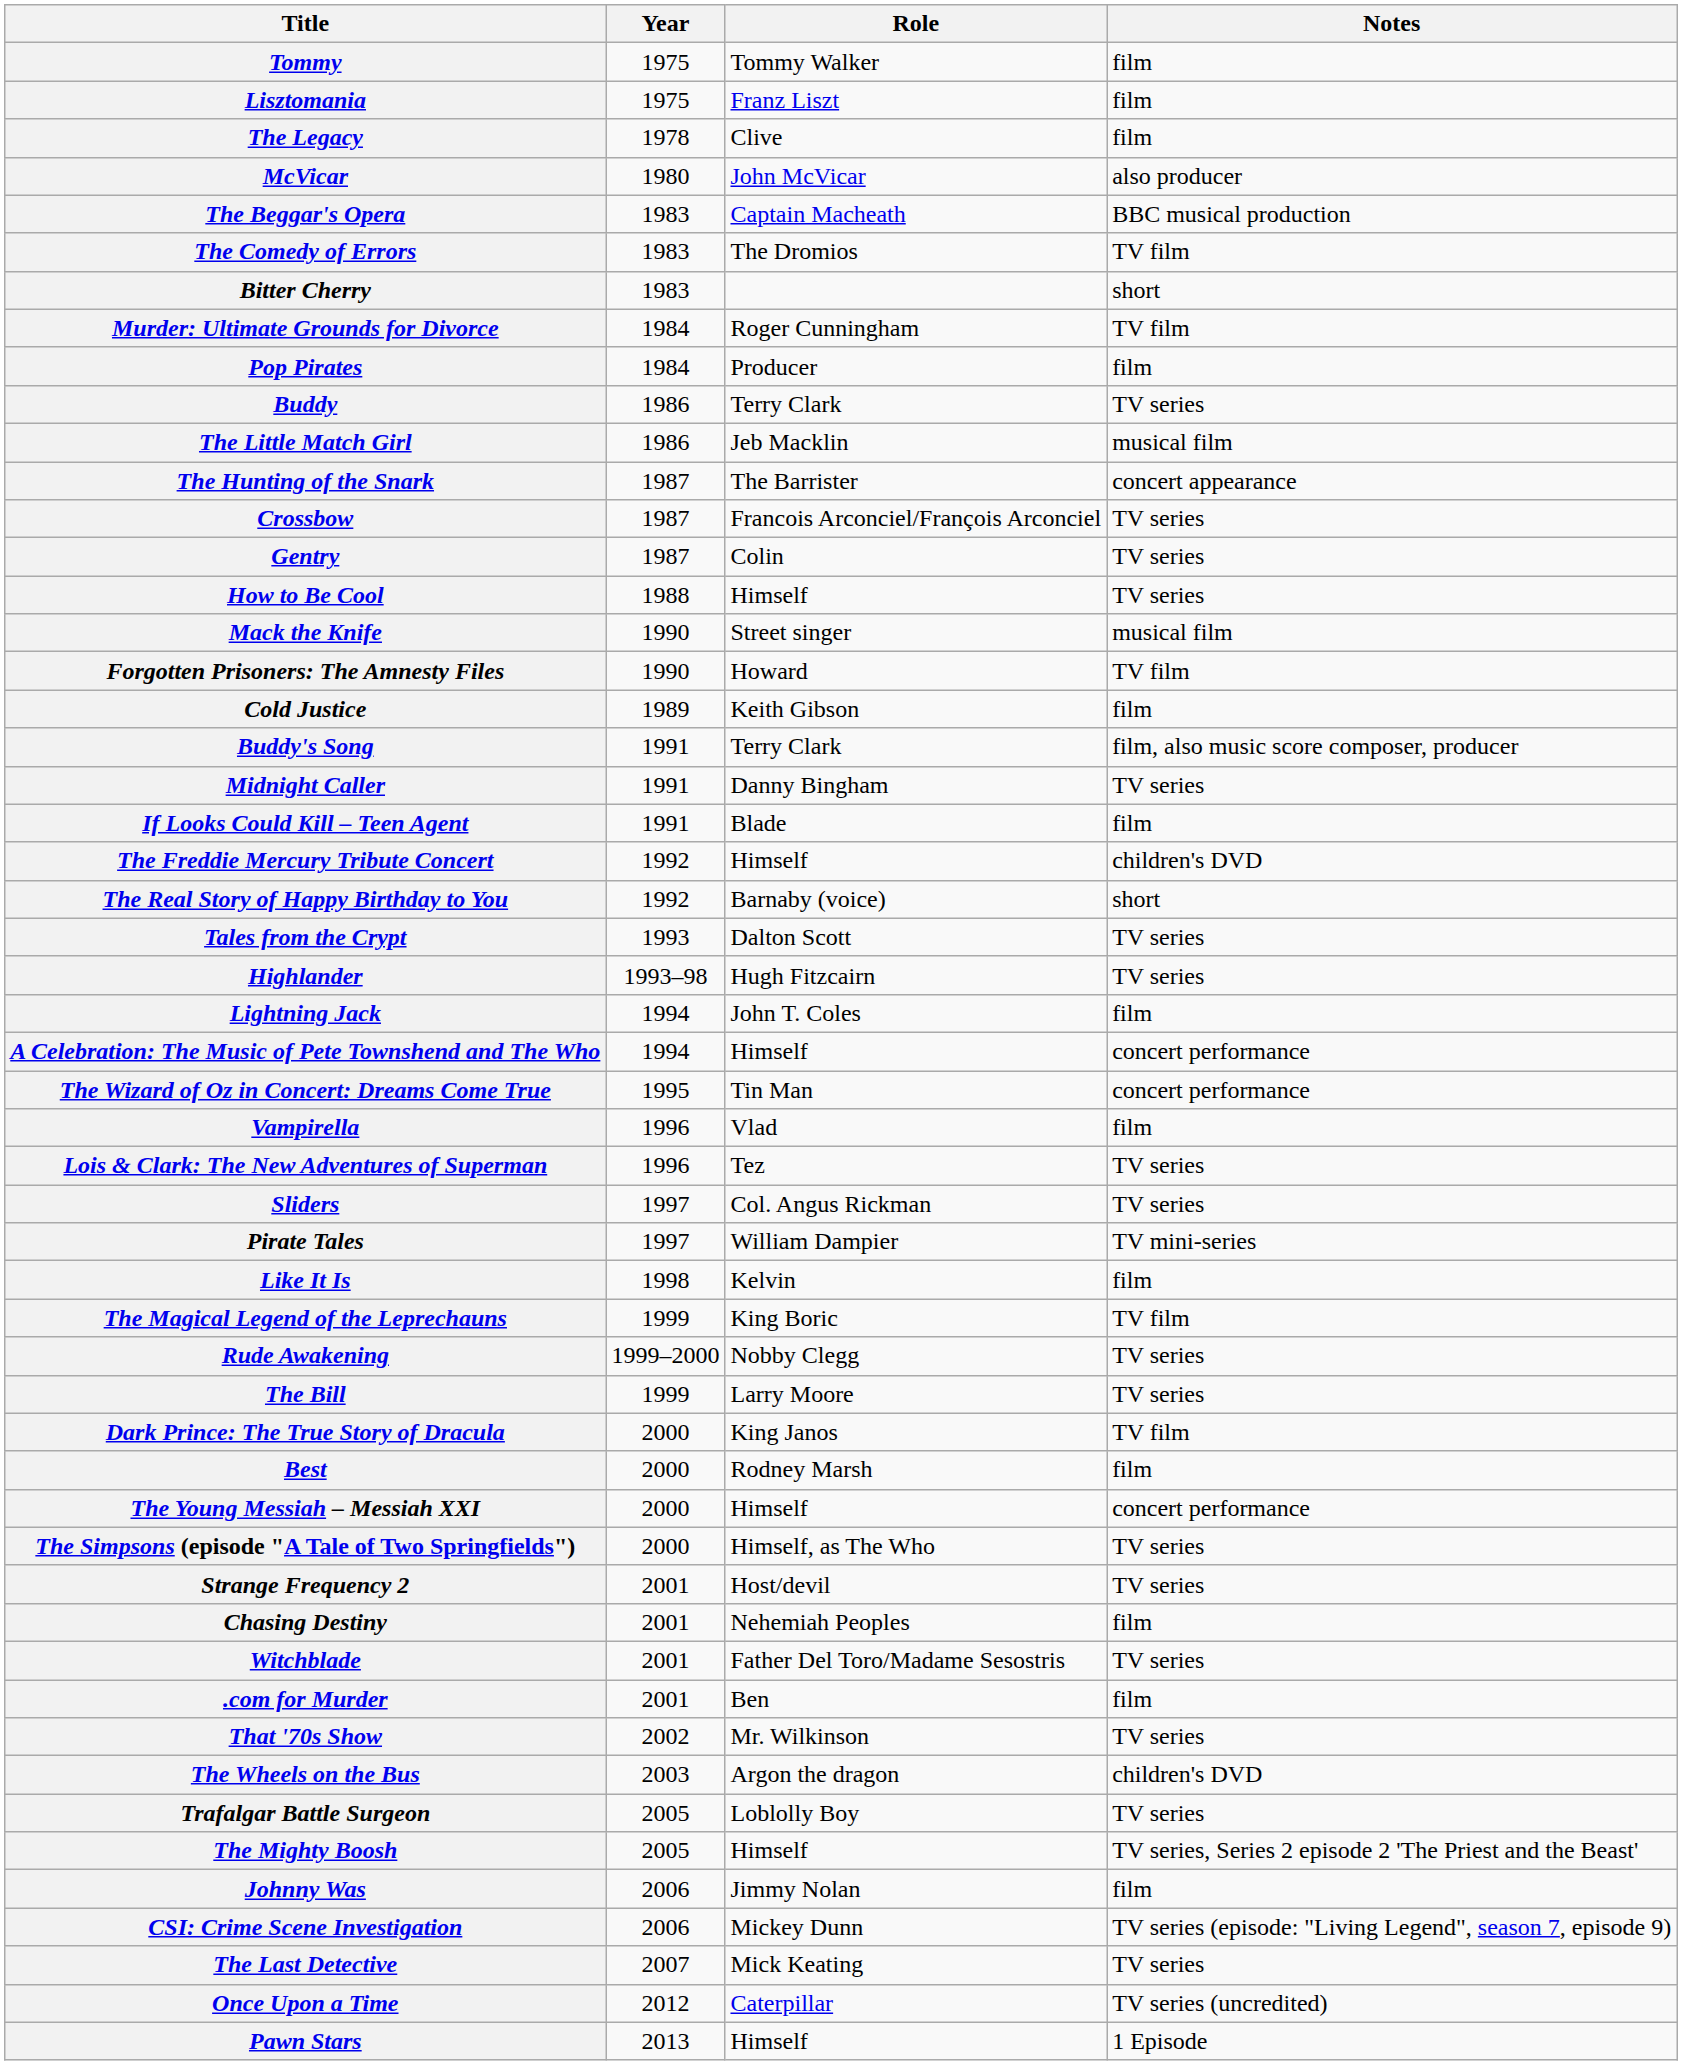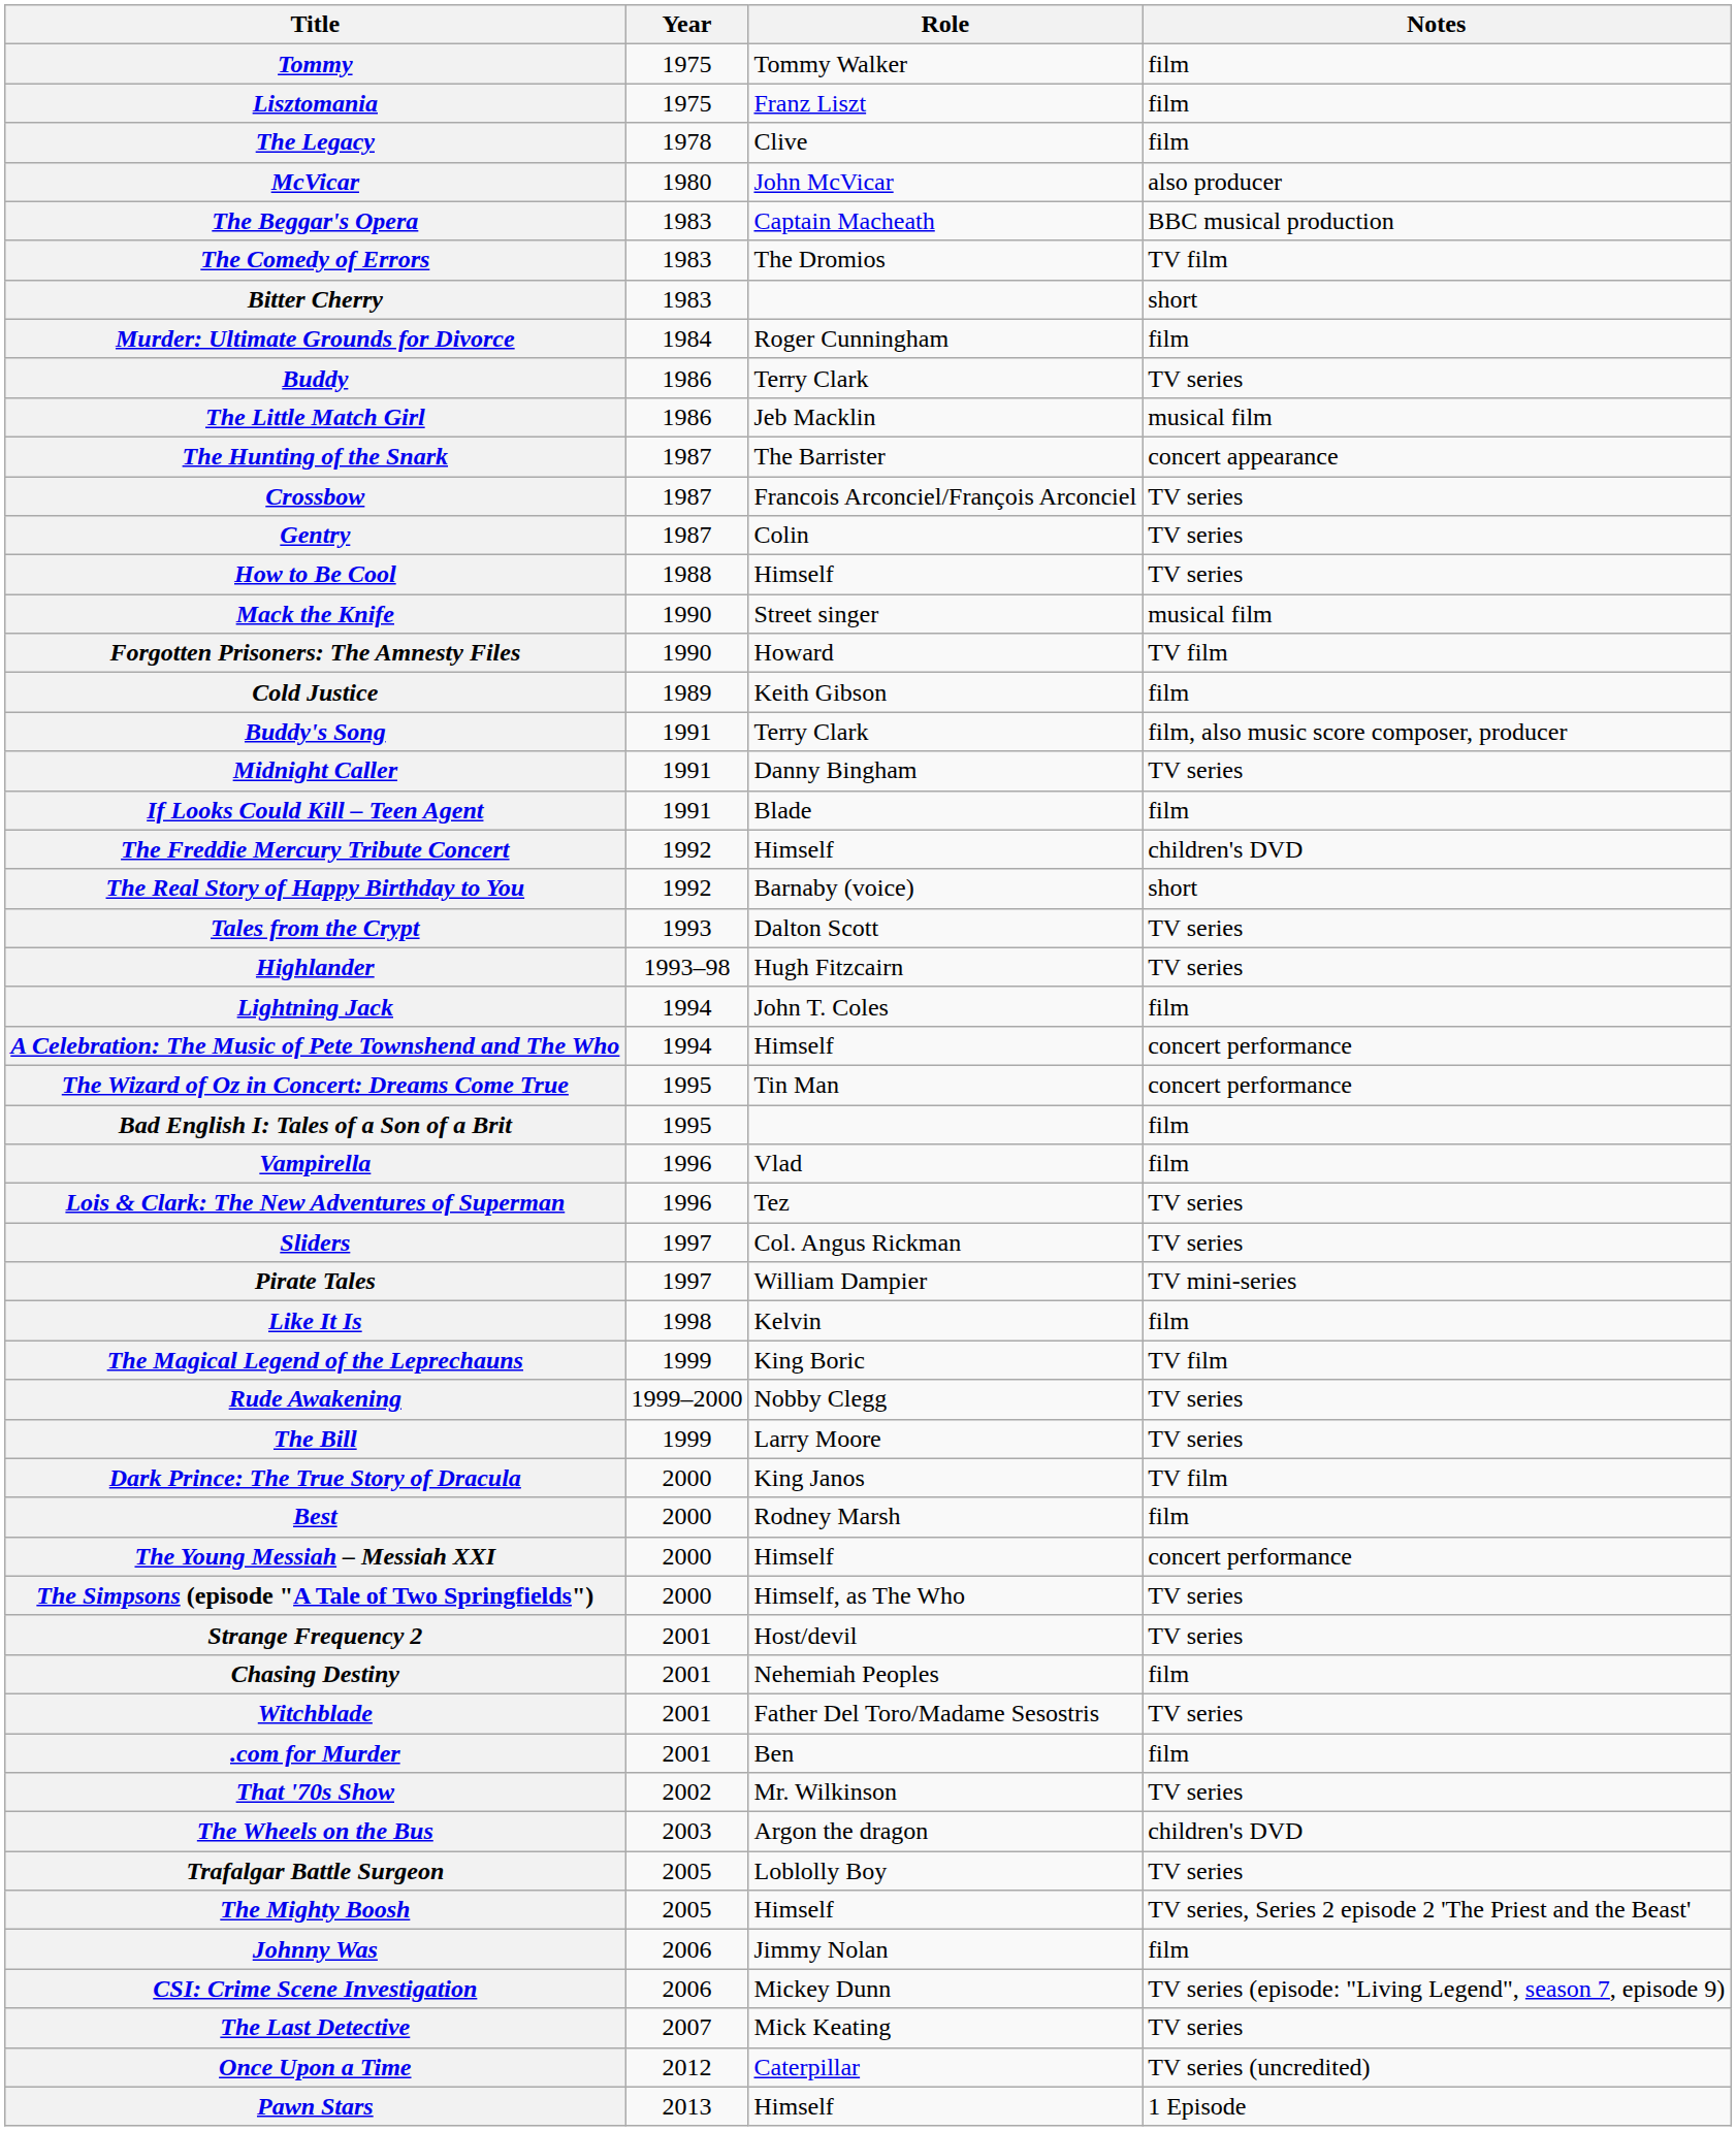Murder: Ultimate Grounds for Divorce | Notes: TV film -> film
- row: Pop Pirates | 1984 | Producer | film
+ row: Bad English I: Tales of a Son of a Brit | 1995 | film
